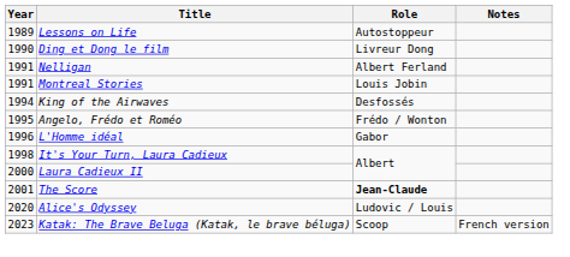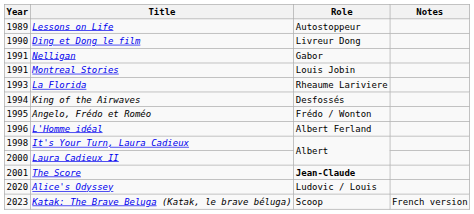Nelligan | Role: Albert Ferland -> Gabor
+ row: 1993 | La Florida | Rheaume Lariviere
L'Homme idéal | Role: Gabor -> Albert Ferland
